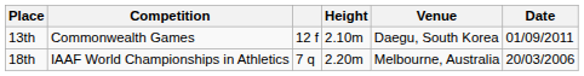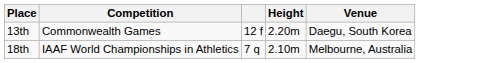- column: Date | 01/09/2011 | 20/03/2006
13th | Height: 2.10m -> 2.20m
18th | Height: 2.20m -> 2.10m
